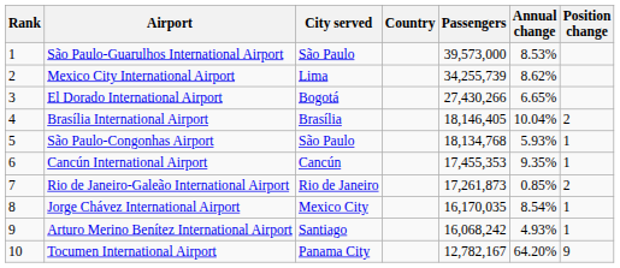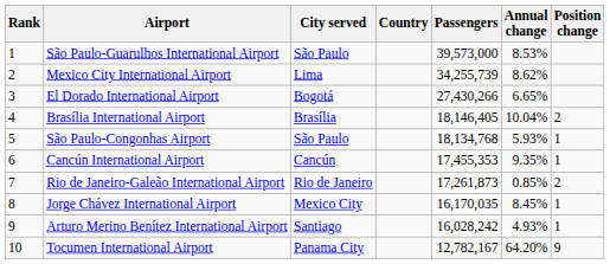Jorge Chávez International Airport | Annual change: 8.54% -> 8.45%
Arturo Merino Benítez International Airport | Passengers: 16,068,242 -> 16,028,242
